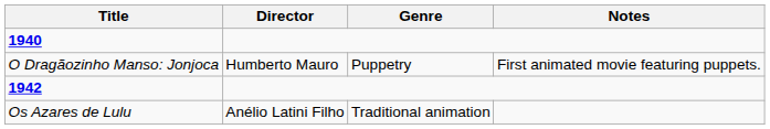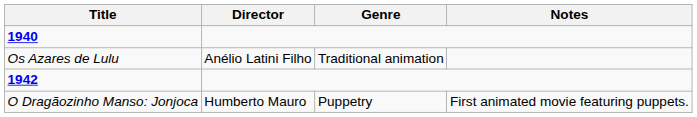rows swapped: Os Azares de Lulu <-> O Dragãozinho Manso: Jonjoca
